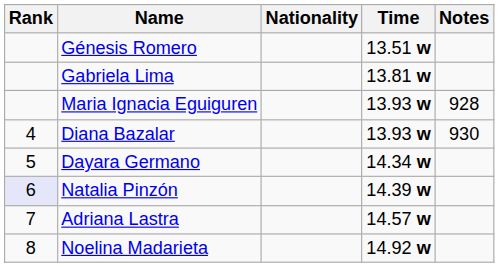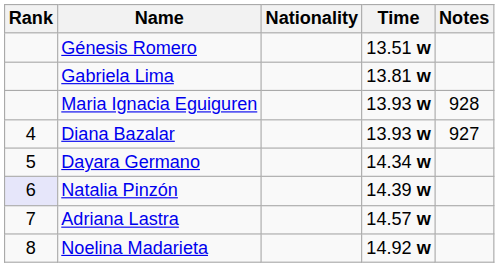Diana Bazalar | Notes: 930 -> 927
